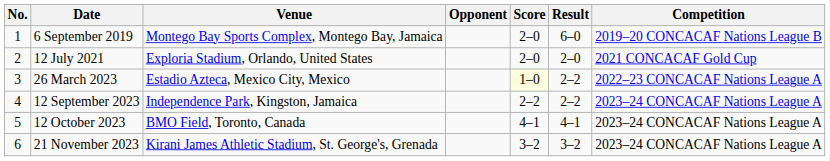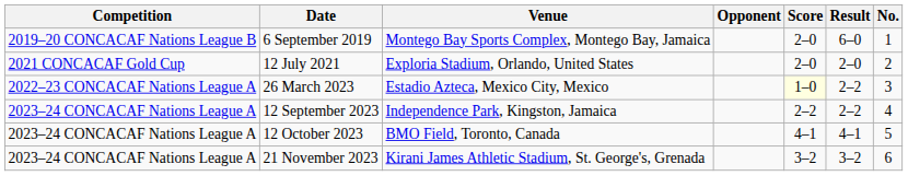columns swapped: No. <-> Competition
